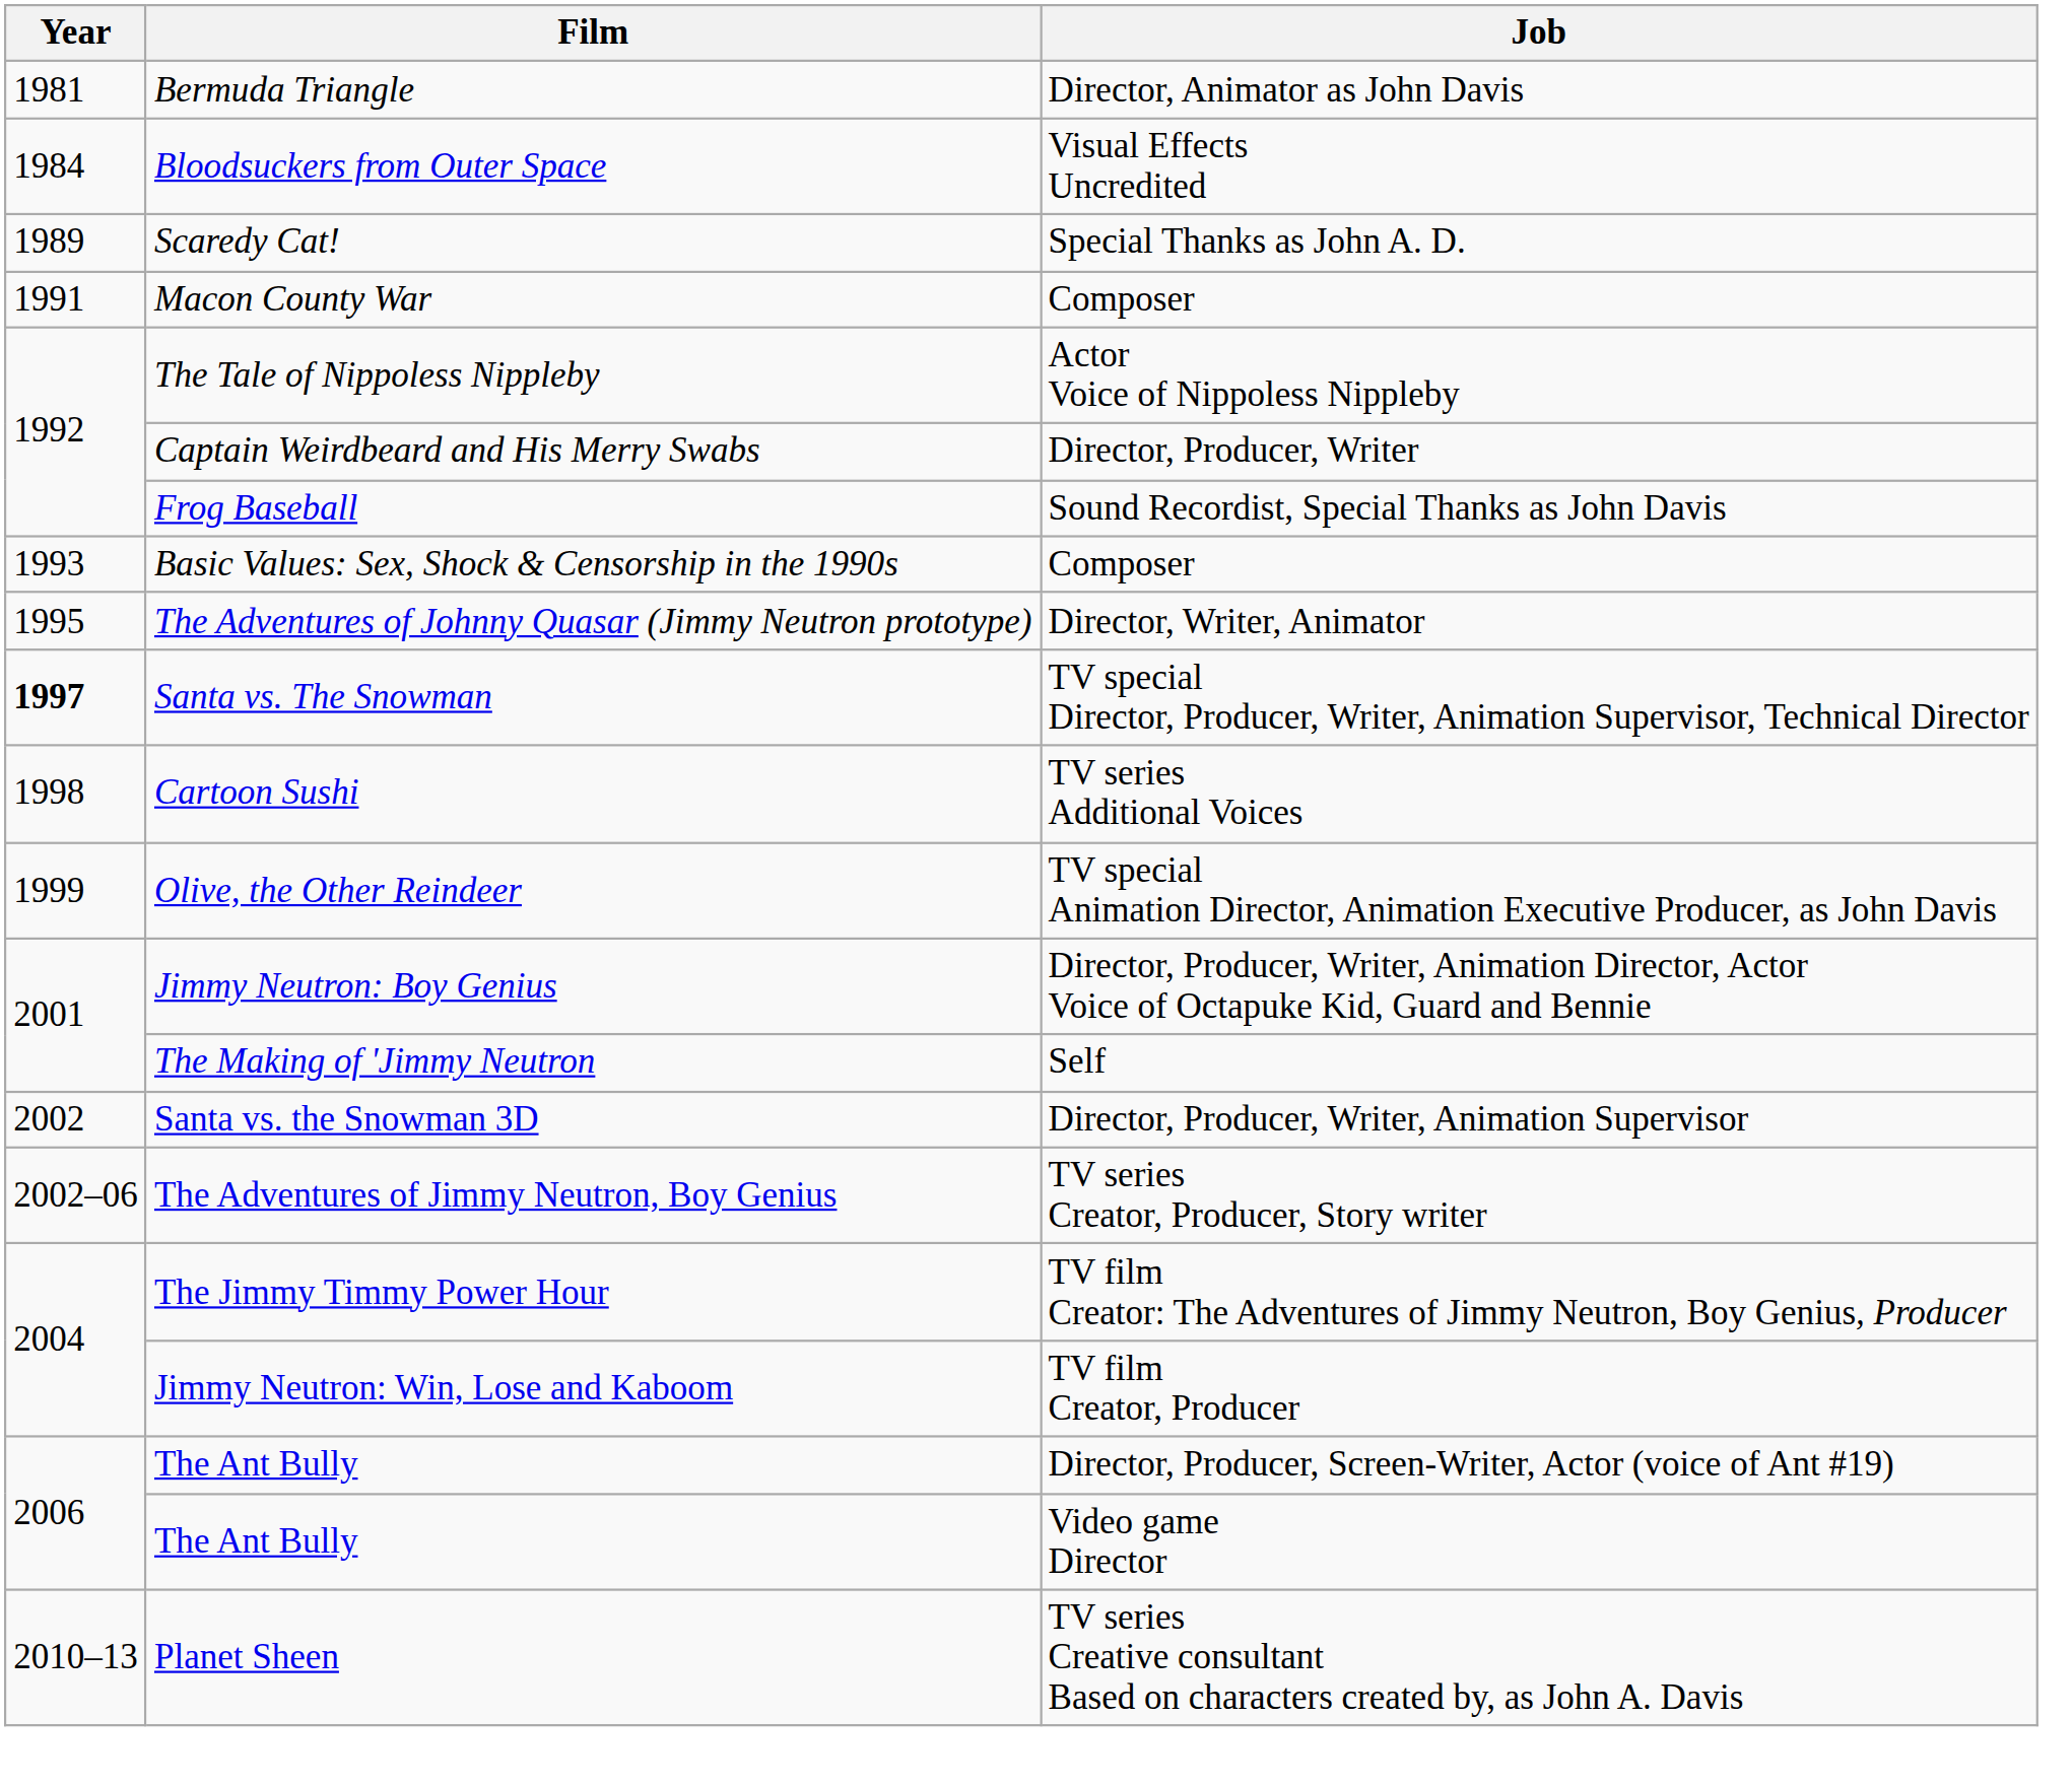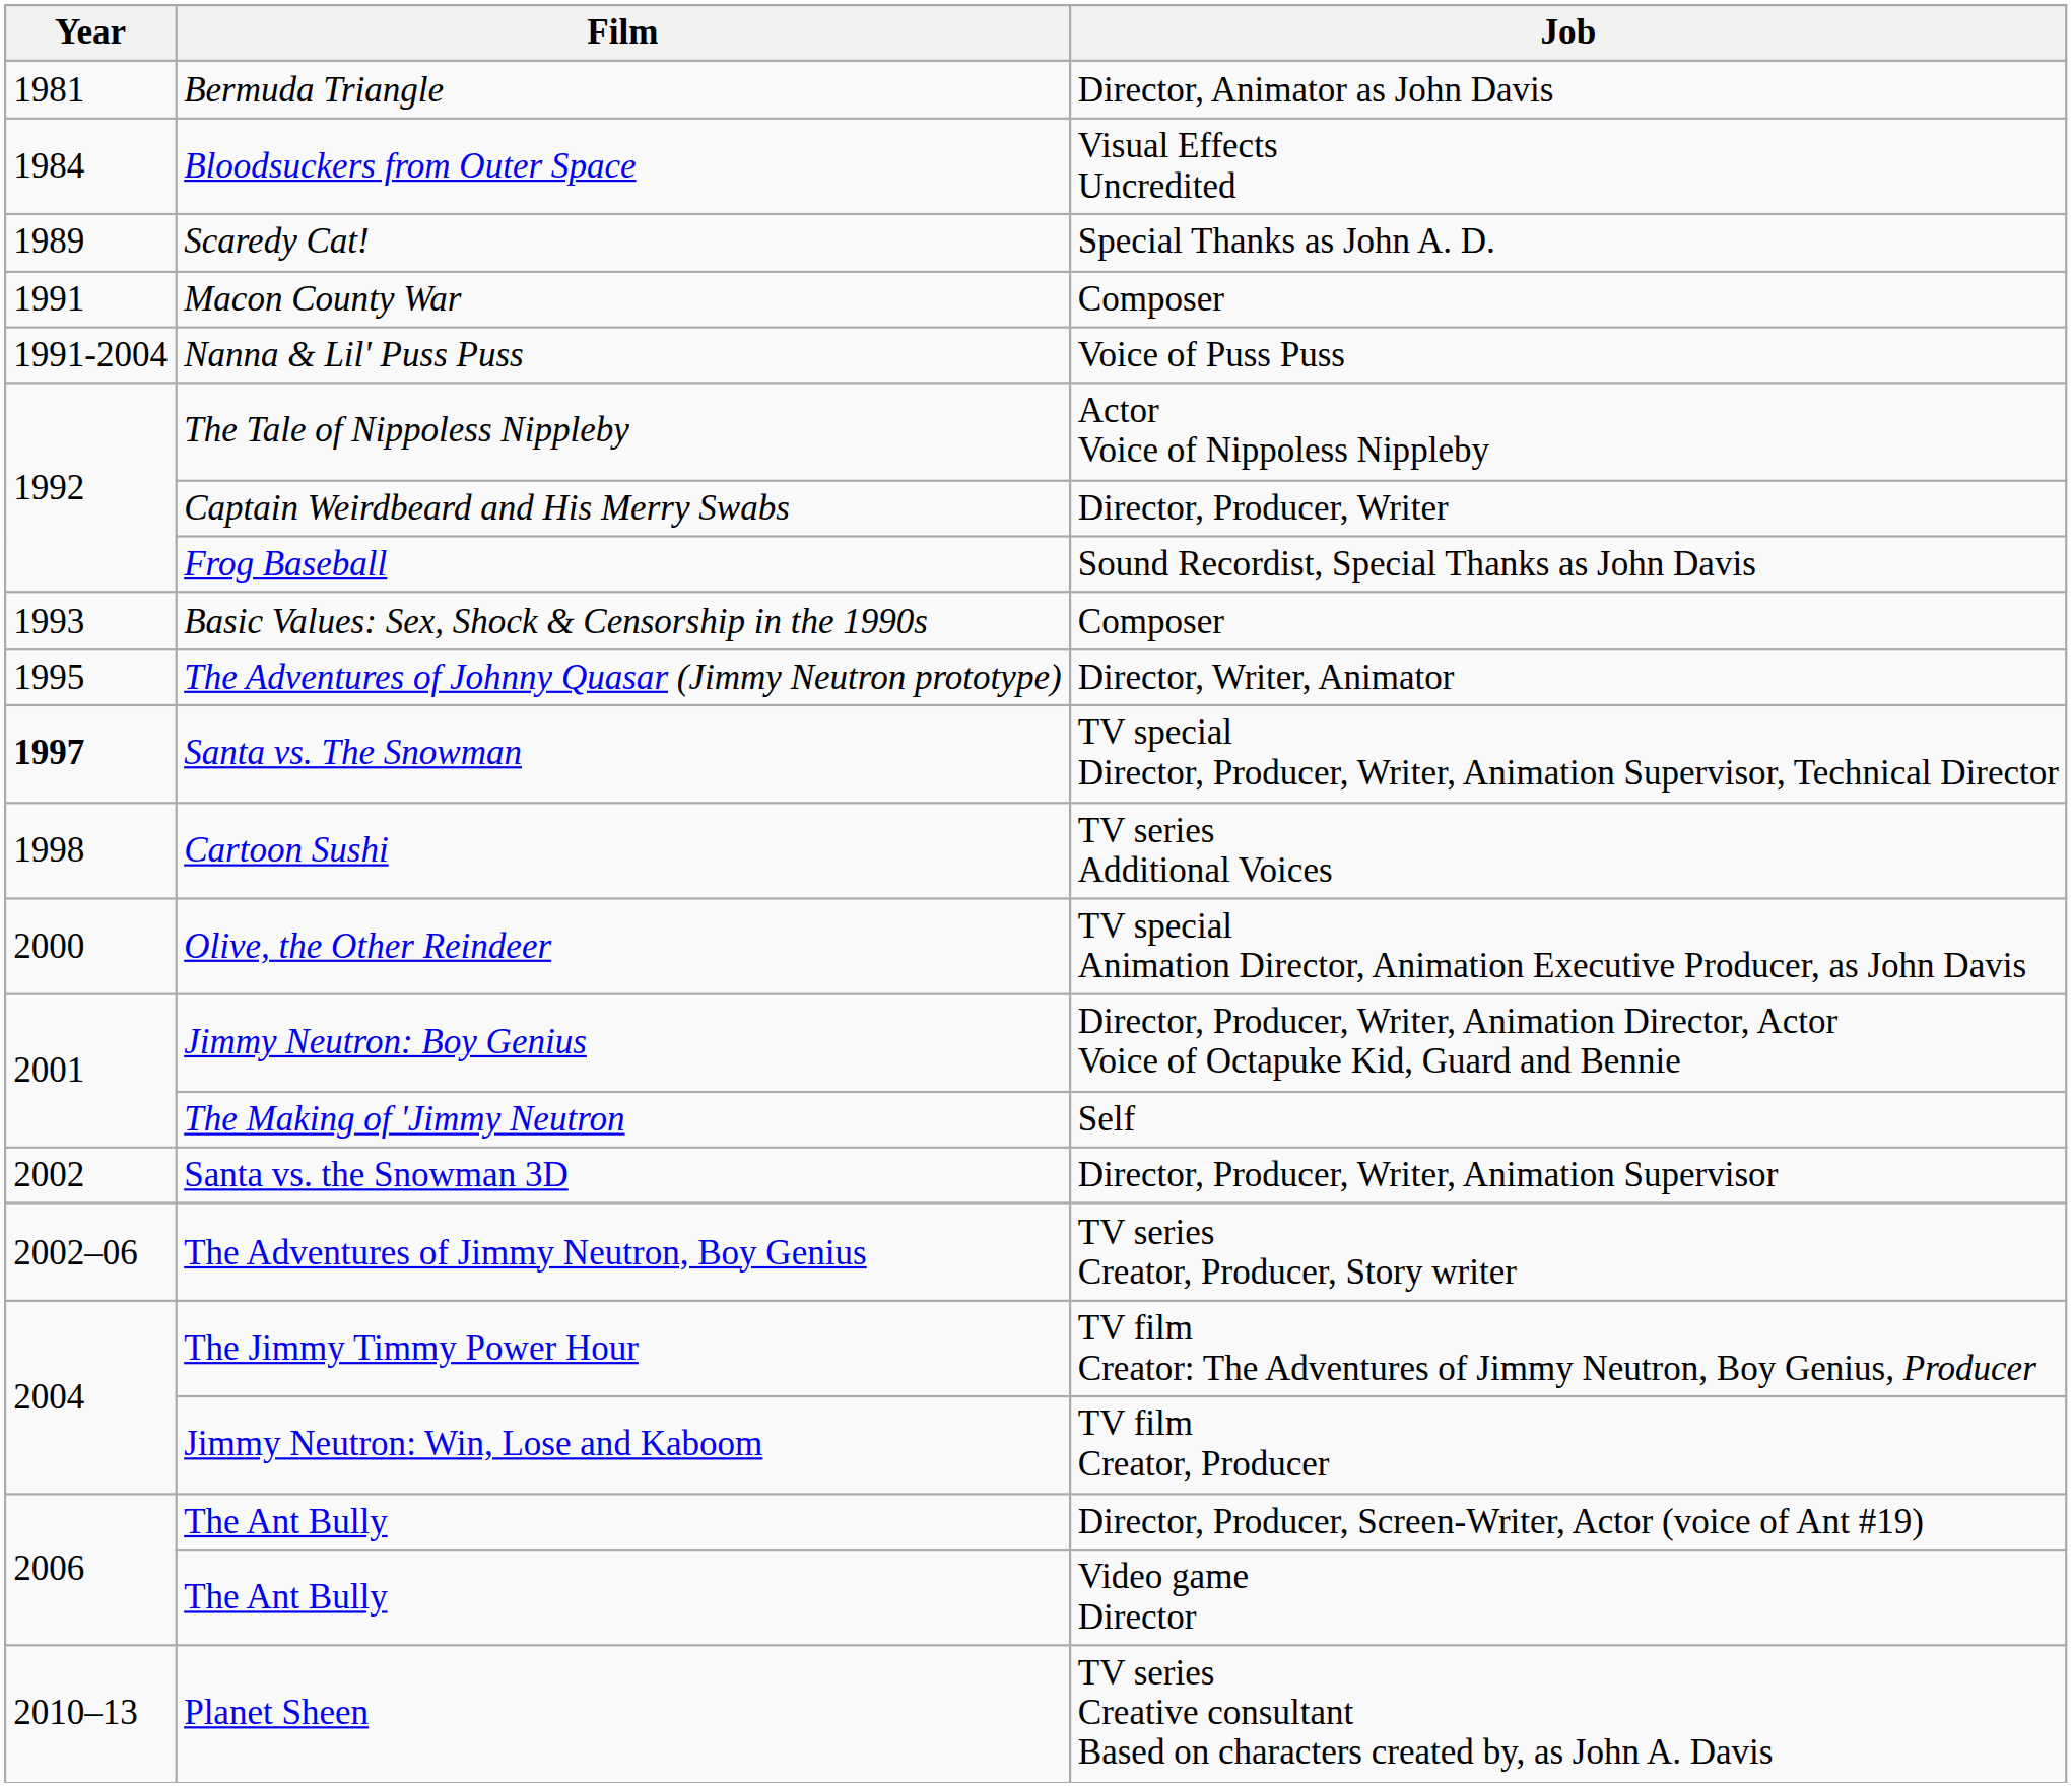+ row: 1991-2004 | Nanna & Lil' Puss Puss | Voice of Puss Puss
Olive, the Other Reindeer | Year: 1999 -> 2000
